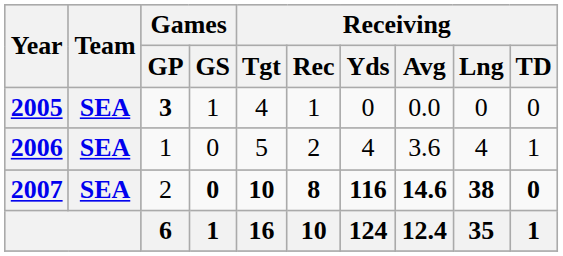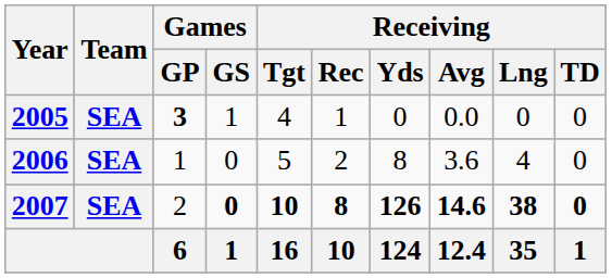2006 | Receiving / Yds: 4 -> 8
2006 | Receiving / TD: 1 -> 0
2007 | Receiving / Yds: 116 -> 126
